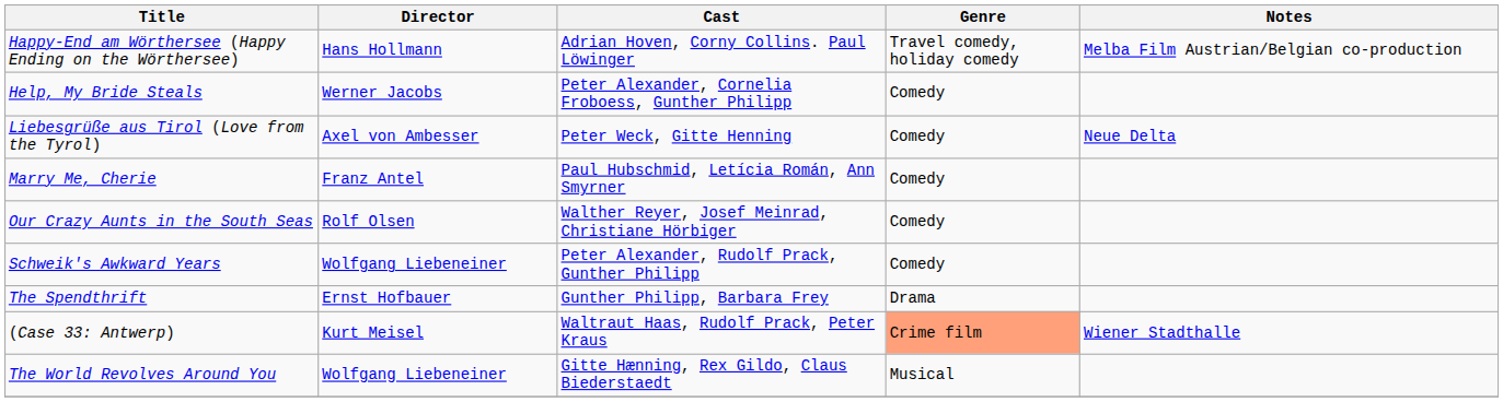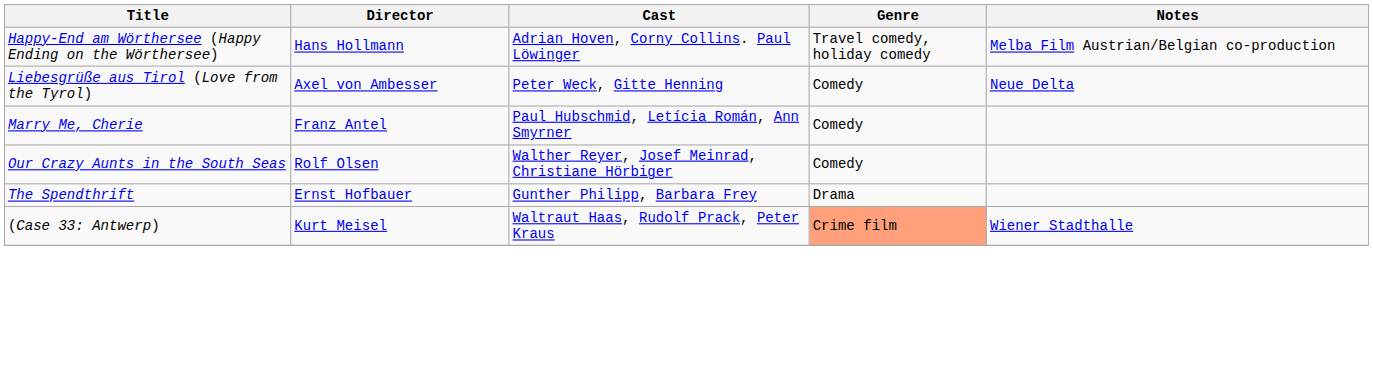- row: Help, My Bride Steals | Werner Jacobs | Peter Alexander, Cornelia Froboess, Gunther Philipp | Comedy
- row: Schweik's Awkward Years | Wolfgang Liebeneiner | Peter Alexander, Rudolf Prack, Gunther Philipp | Comedy
- row: The World Revolves Around You | Wolfgang Liebeneiner | Gitte Hænning, Rex Gildo, Claus Biederstaedt | Musical
